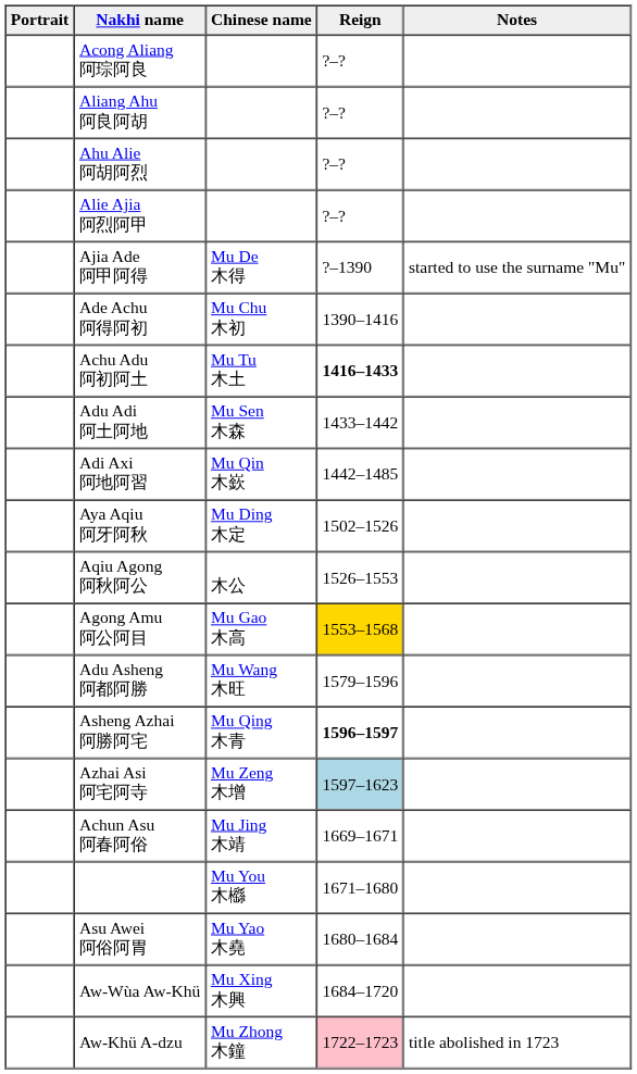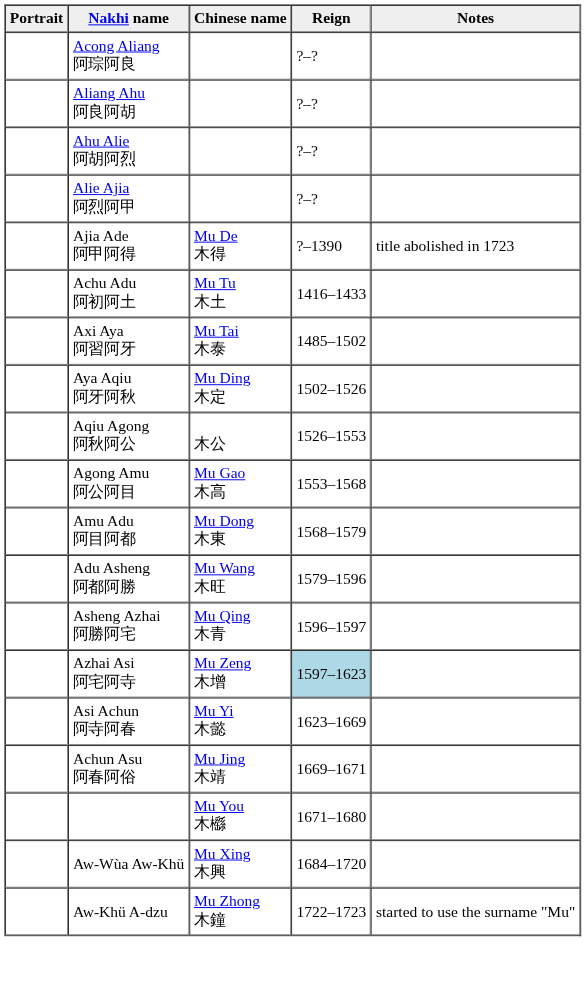Ajia Ade 阿甲阿得 | Notes: started to use the surname "Mu" -> title abolished in 1723
- row: Ade Achu 阿得阿初 | Mu Chu 木初 | 1390–1416
Achu Adu 阿初阿土 | Reign: bold -> normal
- row: Adu Adi 阿土阿地 | Mu Sen 木森 | 1433–1442
- row: Adi Axi 阿地阿習 | Mu Qin 木嶔 | 1442–1485
+ row: Axi Aya 阿習阿牙 | Mu Tai 木泰 | 1485–1502
Agong Amu 阿公阿目 | Reign: gold background -> no background
+ row: Amu Adu 阿目阿都 | Mu Dong 木東 | 1568–1579
Asheng Azhai 阿勝阿宅 | Reign: bold -> normal
+ row: Asi Achun 阿寺阿春 | Mu Yi 木懿 | 1623–1669
- row: Asu Awei 阿俗阿胃 | Mu Yao 木堯 | 1680–1684
Aw-Khü A-dzu | Reign: pink background -> no background
Aw-Khü A-dzu | Notes: title abolished in 1723 -> started to use the surname "Mu"
